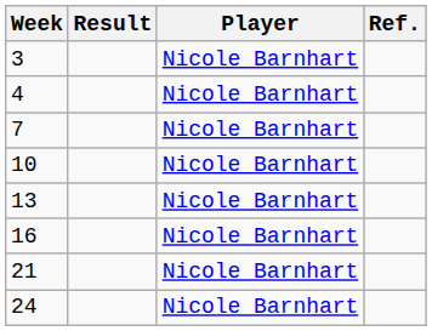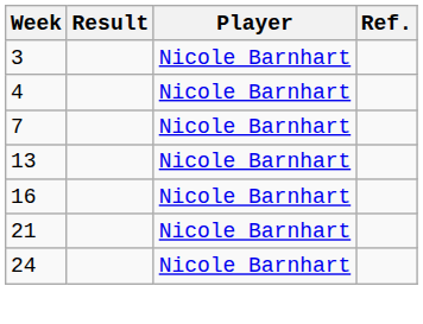- row: 10 | Nicole Barnhart
